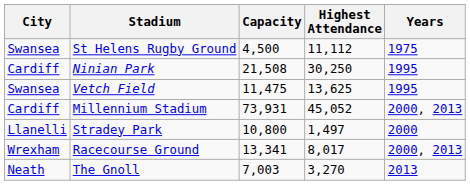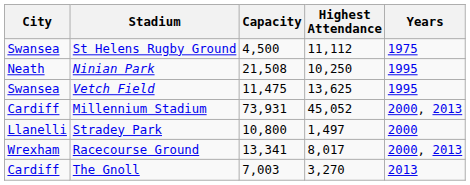Ninian Park | City: Cardiff -> Neath
Ninian Park | Highest Attendance: 30,250 -> 10,250
The Gnoll | City: Neath -> Cardiff
